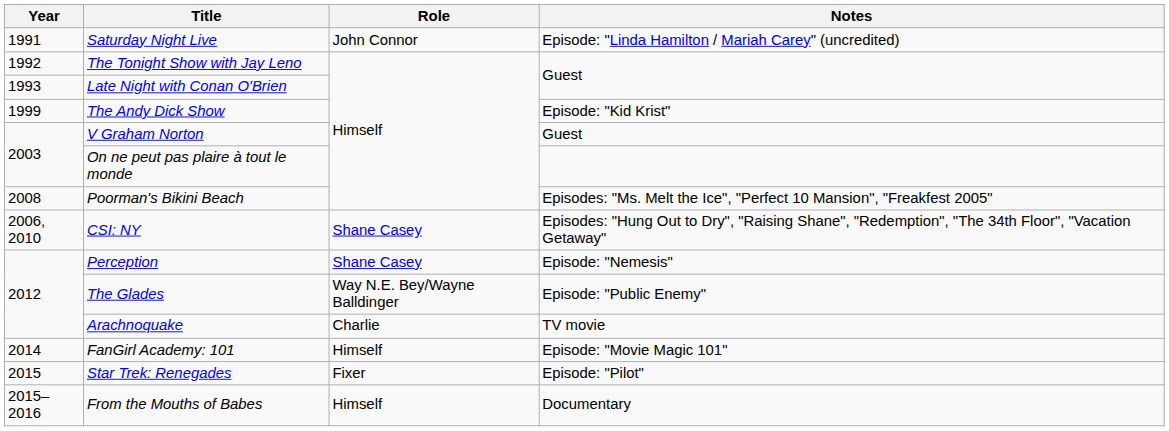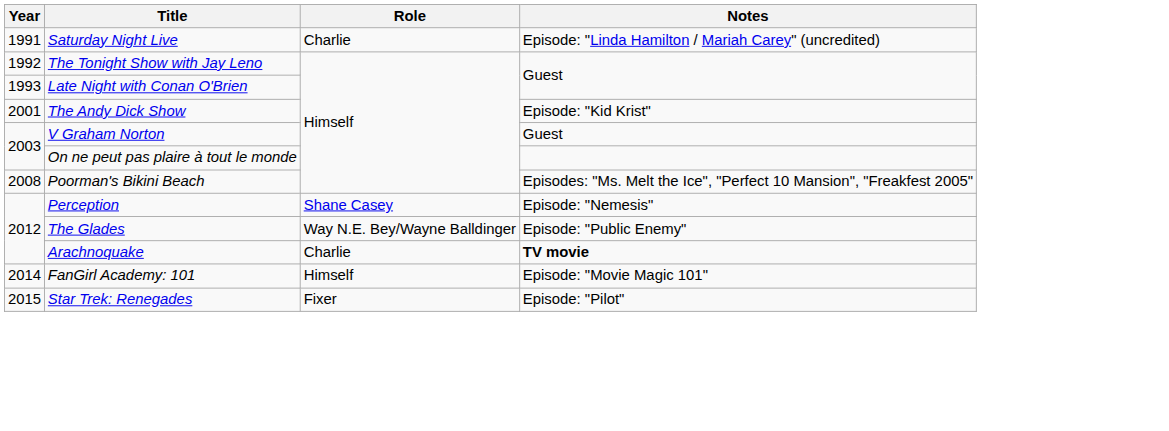Saturday Night Live | Role: John Connor -> Charlie
The Andy Dick Show | Year: 1999 -> 2001
- row: 2006, 2010 | CSI: NY | Shane Casey | Episodes: "Hung Out to Dry", "Raising Shane", "Redemption", "The 34th Floor", "Vacation Getaway"
Arachnoquake | Notes: normal -> bold
- row: 2015–2016 | From the Mouths of Babes | Himself | Documentary
